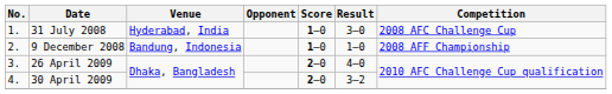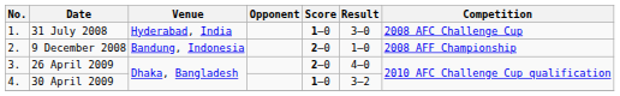9 December 2008 | Score: 1–0 -> 2–0
30 April 2009 | Score: 2–0 -> 1–0
